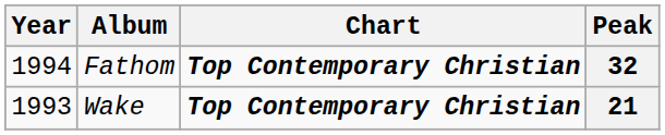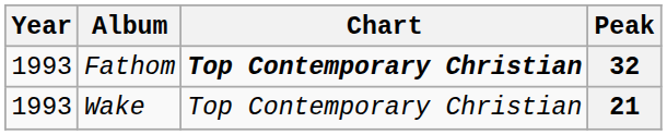32 | Year: 1994 -> 1993
21 | Chart: bold -> normal
